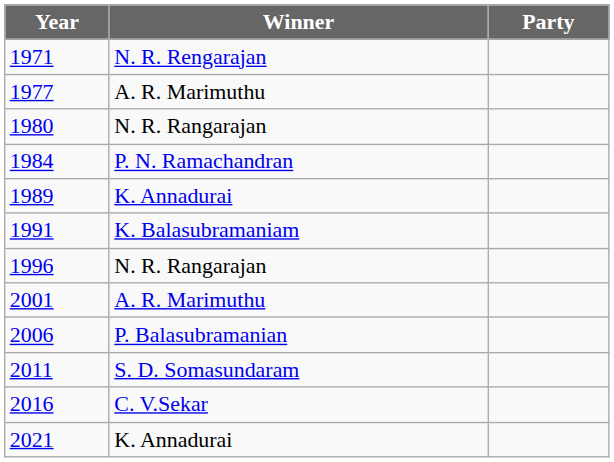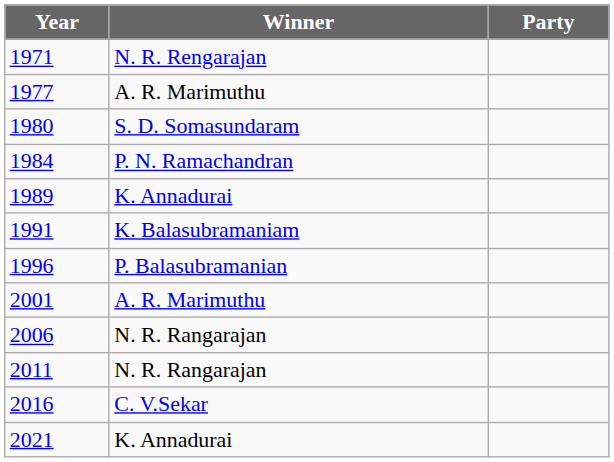1980 | Winner: N. R. Rangarajan -> S. D. Somasundaram
1996 | Winner: N. R. Rangarajan -> P. Balasubramanian
2006 | Winner: P. Balasubramanian -> N. R. Rangarajan
2011 | Winner: S. D. Somasundaram -> N. R. Rangarajan
